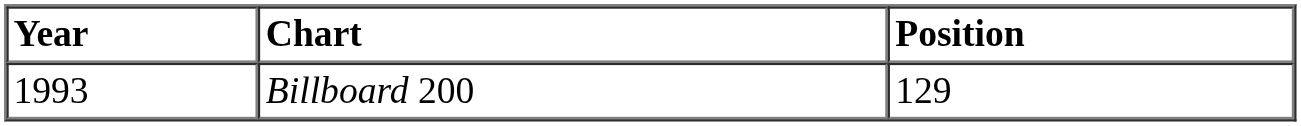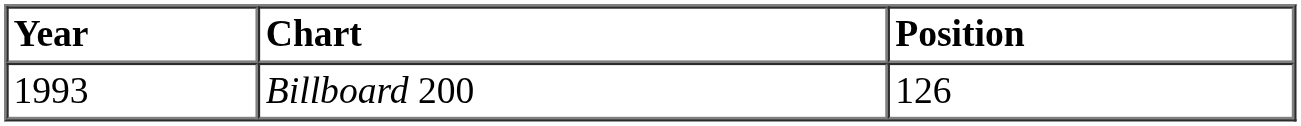Billboard 200 | Position: 129 -> 126
